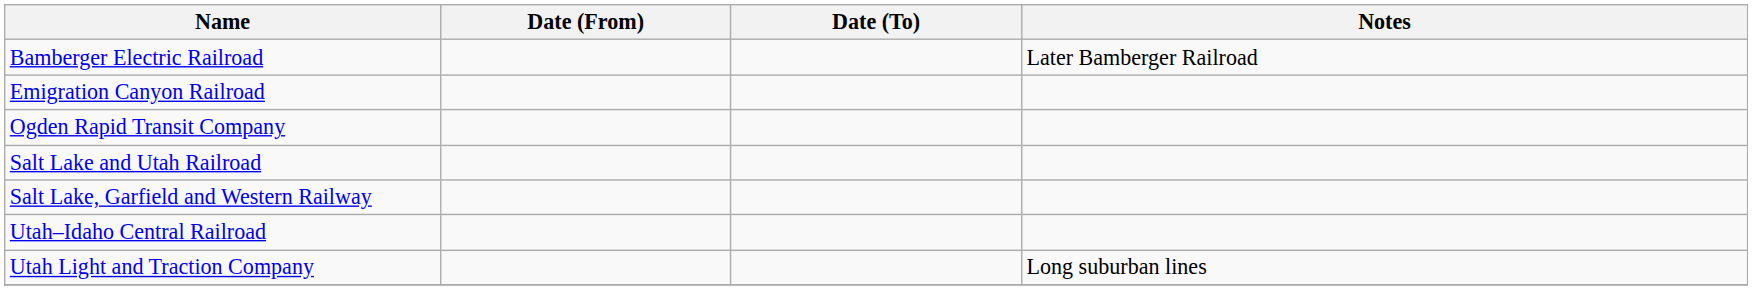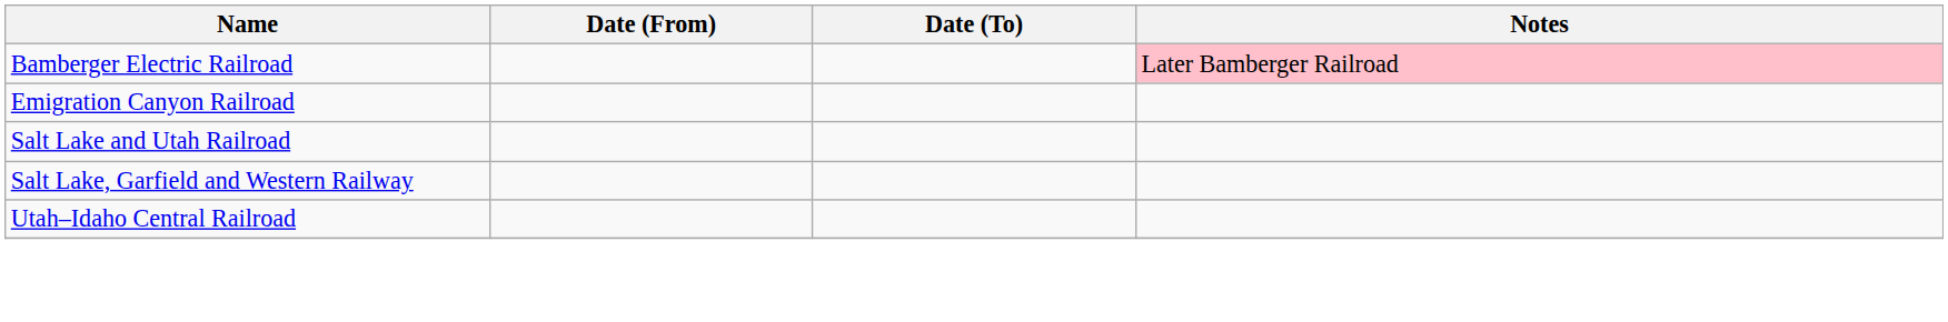Bamberger Electric Railroad | Notes: no background -> pink background
- row: Ogden Rapid Transit Company
- row: Utah Light and Traction Company | Long suburban lines
